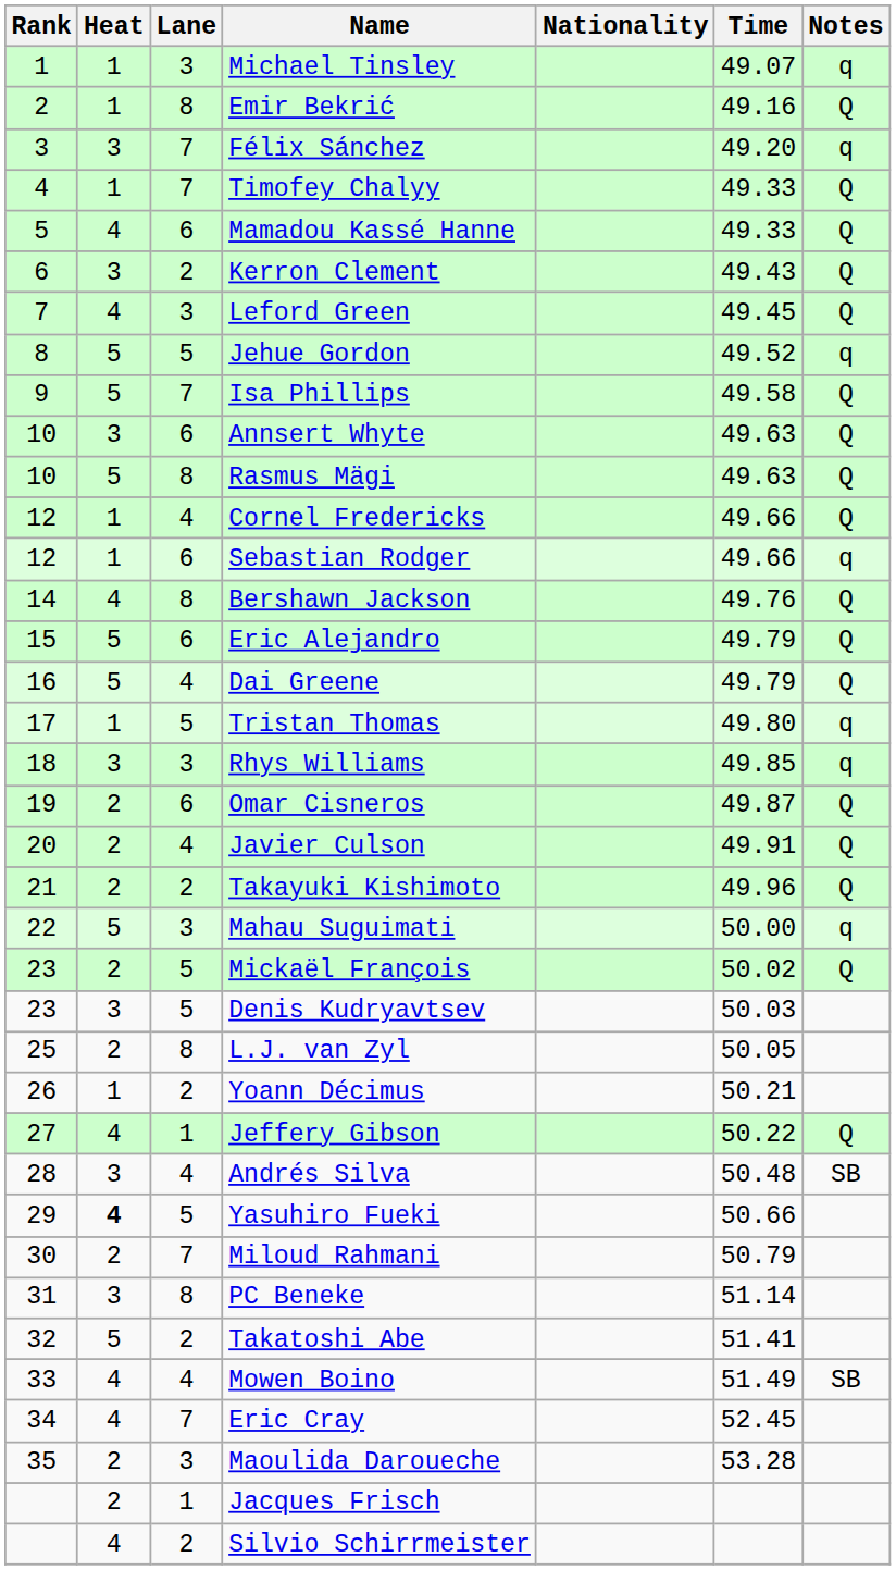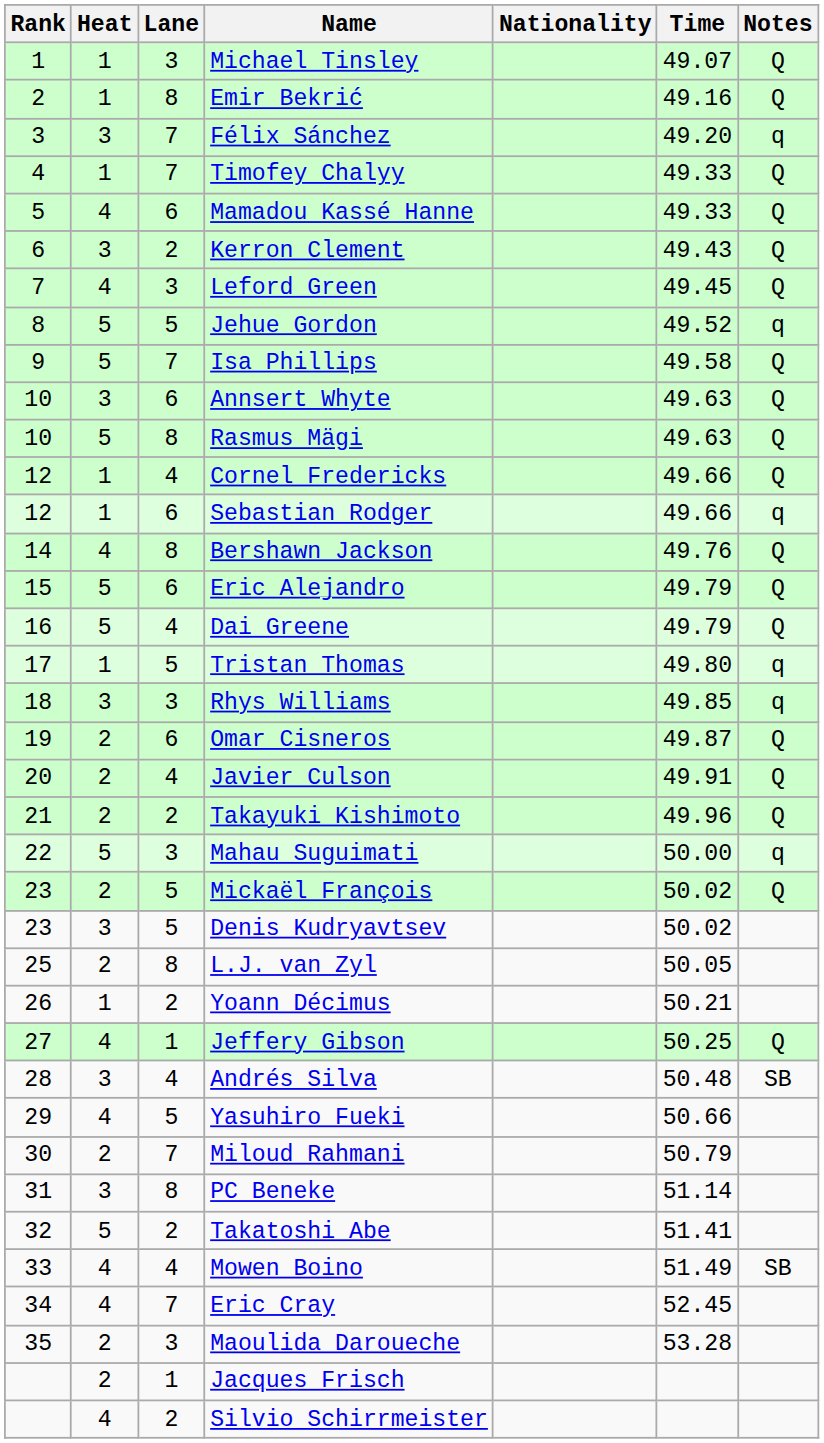Michael Tinsley | Notes: q -> Q
Denis Kudryavtsev | Time: 50.03 -> 50.02
Jeffery Gibson | Time: 50.22 -> 50.25
Yasuhiro Fueki | Heat: bold -> normal
